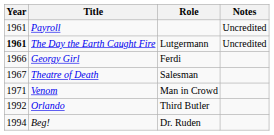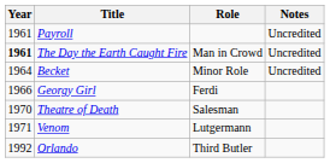The Day the Earth Caught Fire | Role: Lutgermann -> Man in Crowd
+ row: 1964 | Becket | Minor Role | Uncredited
Theatre of Death | Year: 1967 -> 1970
Venom | Role: Man in Crowd -> Lutgermann
- row: 1994 | Beg! | Dr. Ruden
